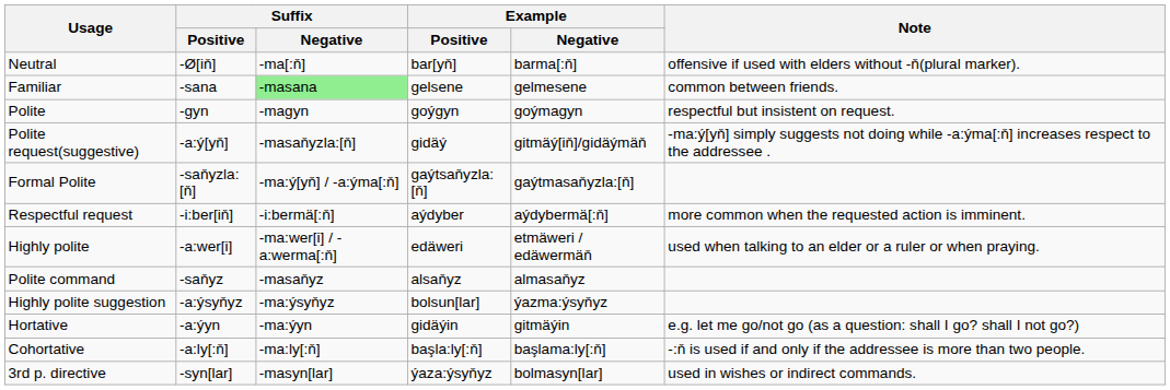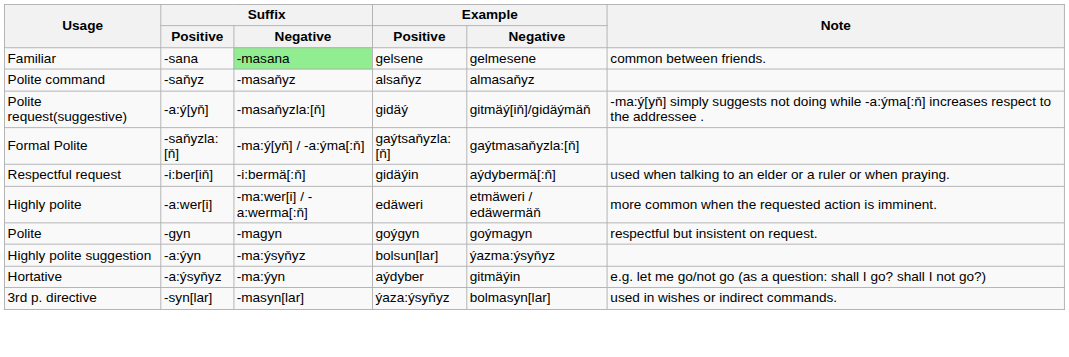- row: Neutral | -Ø[iň] | -ma[:ň] | bar[yň] | barma[:ň] | offensive if used with elders without -ň(plural marker).
rows swapped: Polite <-> Polite command
Respectful request | Example / Positive: aýdyber -> gidäýin
Respectful request | Note: more common when the requested action is imminent. -> used when talking to an elder or a ruler or when praying.
Highly polite | Note: used when talking to an elder or a ruler or when praying. -> more common when the requested action is imminent.
Highly polite suggestion | Suffix / Positive: -a:ýsyňyz -> -a:ýyn
Hortative | Suffix / Positive: -a:ýyn -> -a:ýsyňyz
Hortative | Example / Positive: gidäýin -> aýdyber
- row: Cohortative | -a:ly[:ň] | -ma:ly[:ň] | başla:ly[:ň] | başlama:ly[:ň] | -:ň is used if and only if the addressee is more than two people.
